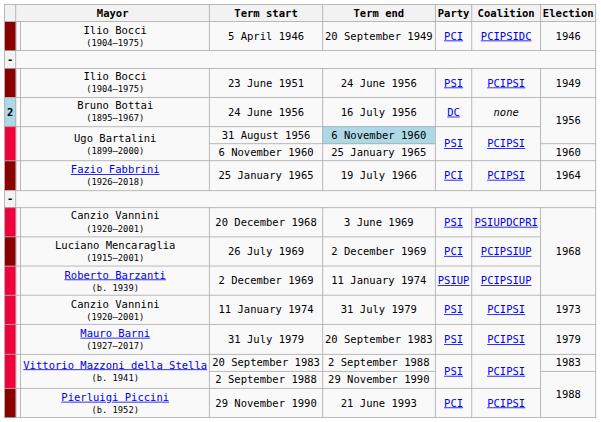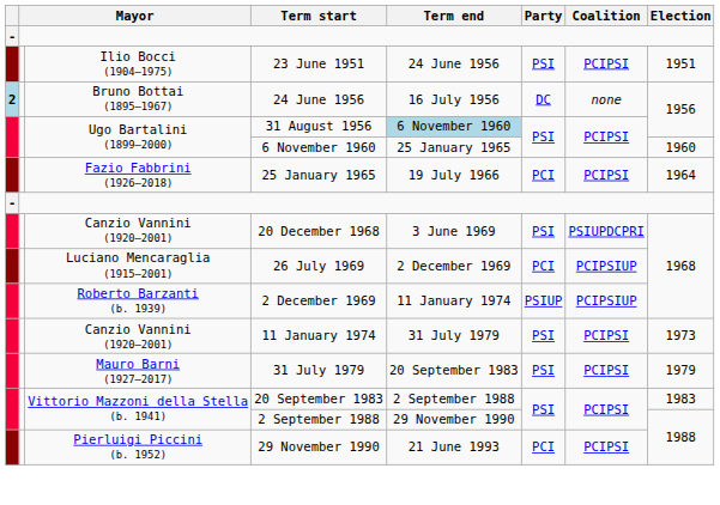- row: Ilio Bocci (1904–1975) | 5 April 1946 | 20 September 1949 | PCI | PCIPSIDC | 1946
23 June 1951 | Election: 1949 -> 1951
